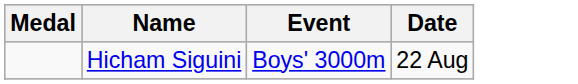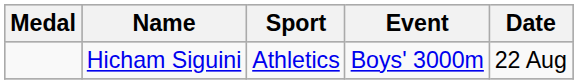+ column: Sport | Athletics
